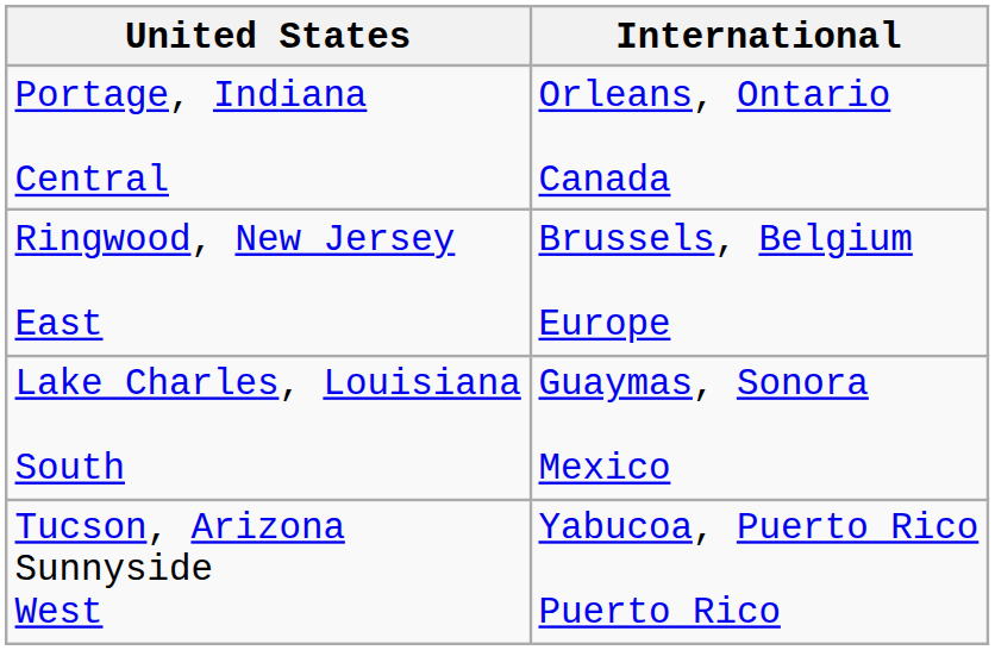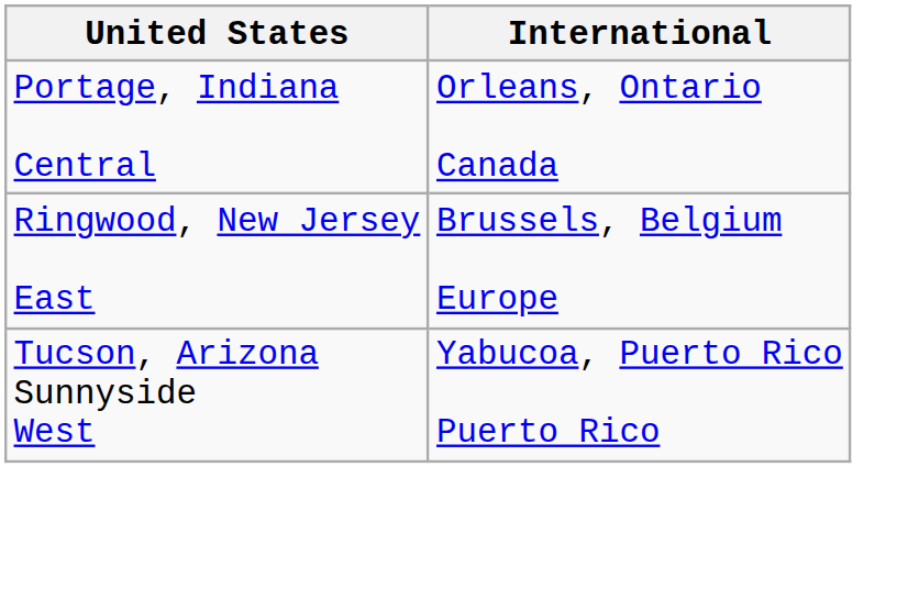- row: Lake Charles, Louisiana South | Guaymas, Sonora Mexico
